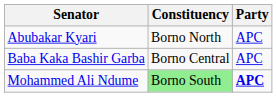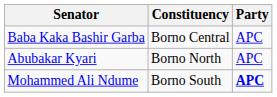rows swapped: Baba Kaka Bashir Garba <-> Abubakar Kyari
Mohammed Ali Ndume | Constituency: lightgreen background -> no background
